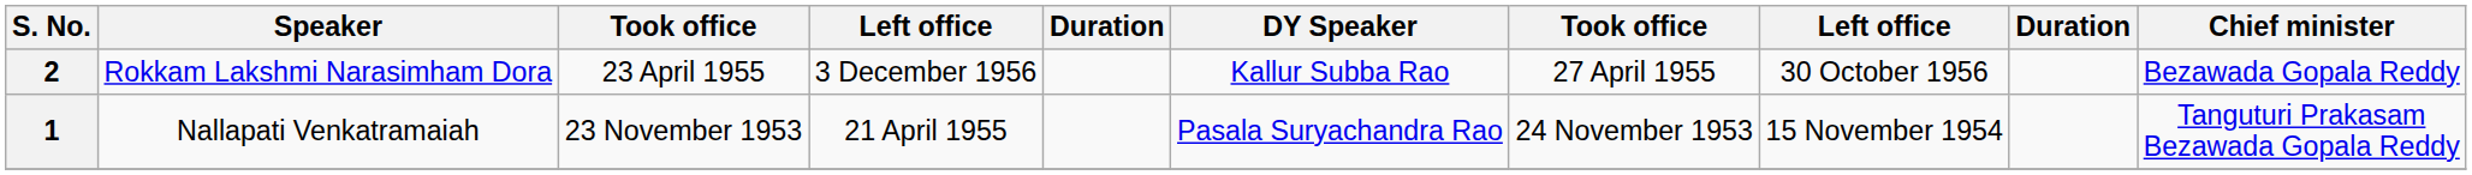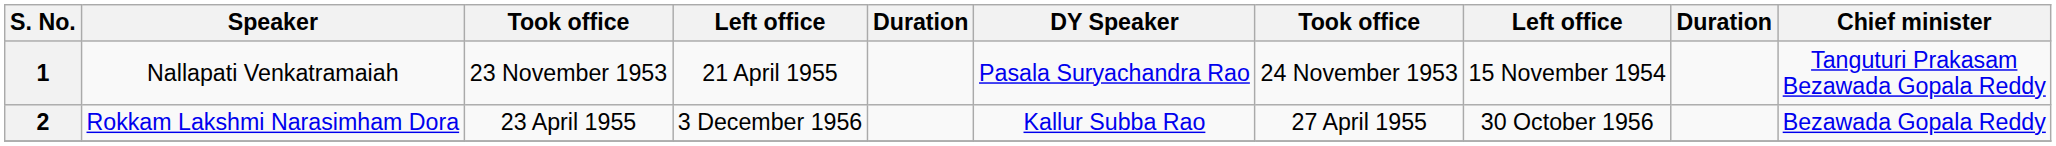rows swapped: 1 <-> 2
